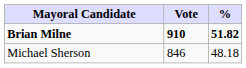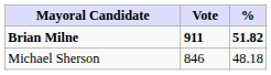Brian Milne | Vote: 910 -> 911
